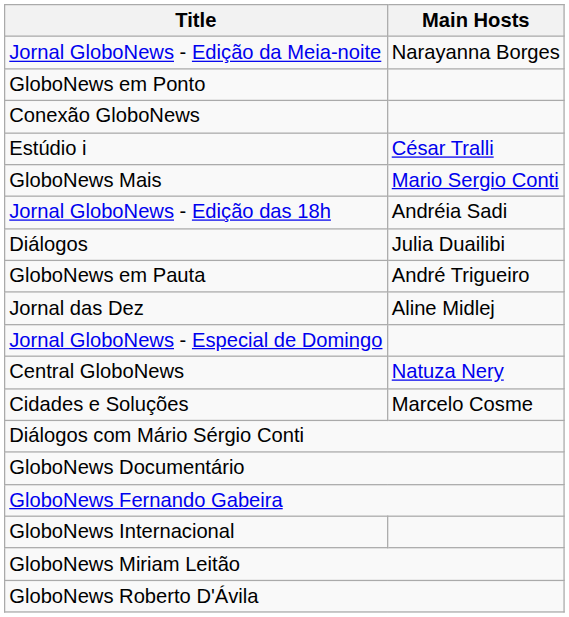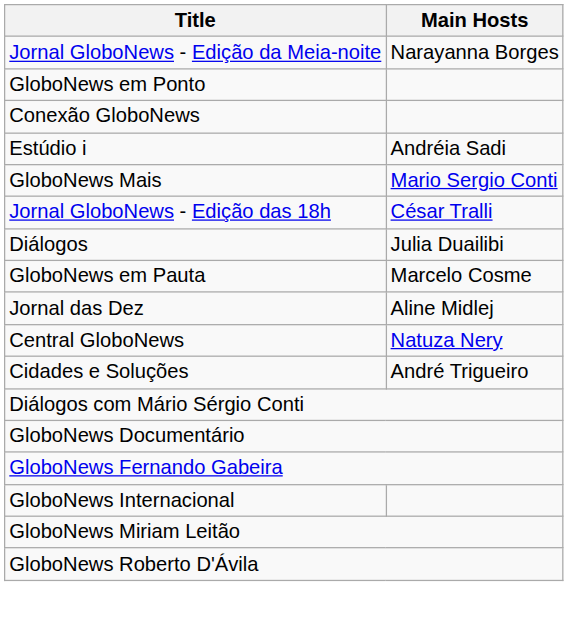Estúdio i | Main Hosts: César Tralli -> Andréia Sadi
Jornal GloboNews - Edição das 18h | Main Hosts: Andréia Sadi -> César Tralli
GloboNews em Pauta | Main Hosts: André Trigueiro -> Marcelo Cosme
- row: Jornal GloboNews - Especial de Domingo
Cidades e Soluções | Main Hosts: Marcelo Cosme -> André Trigueiro
